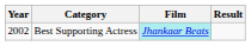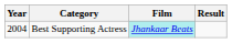Best Supporting Actress | Year: 2002 -> 2004
